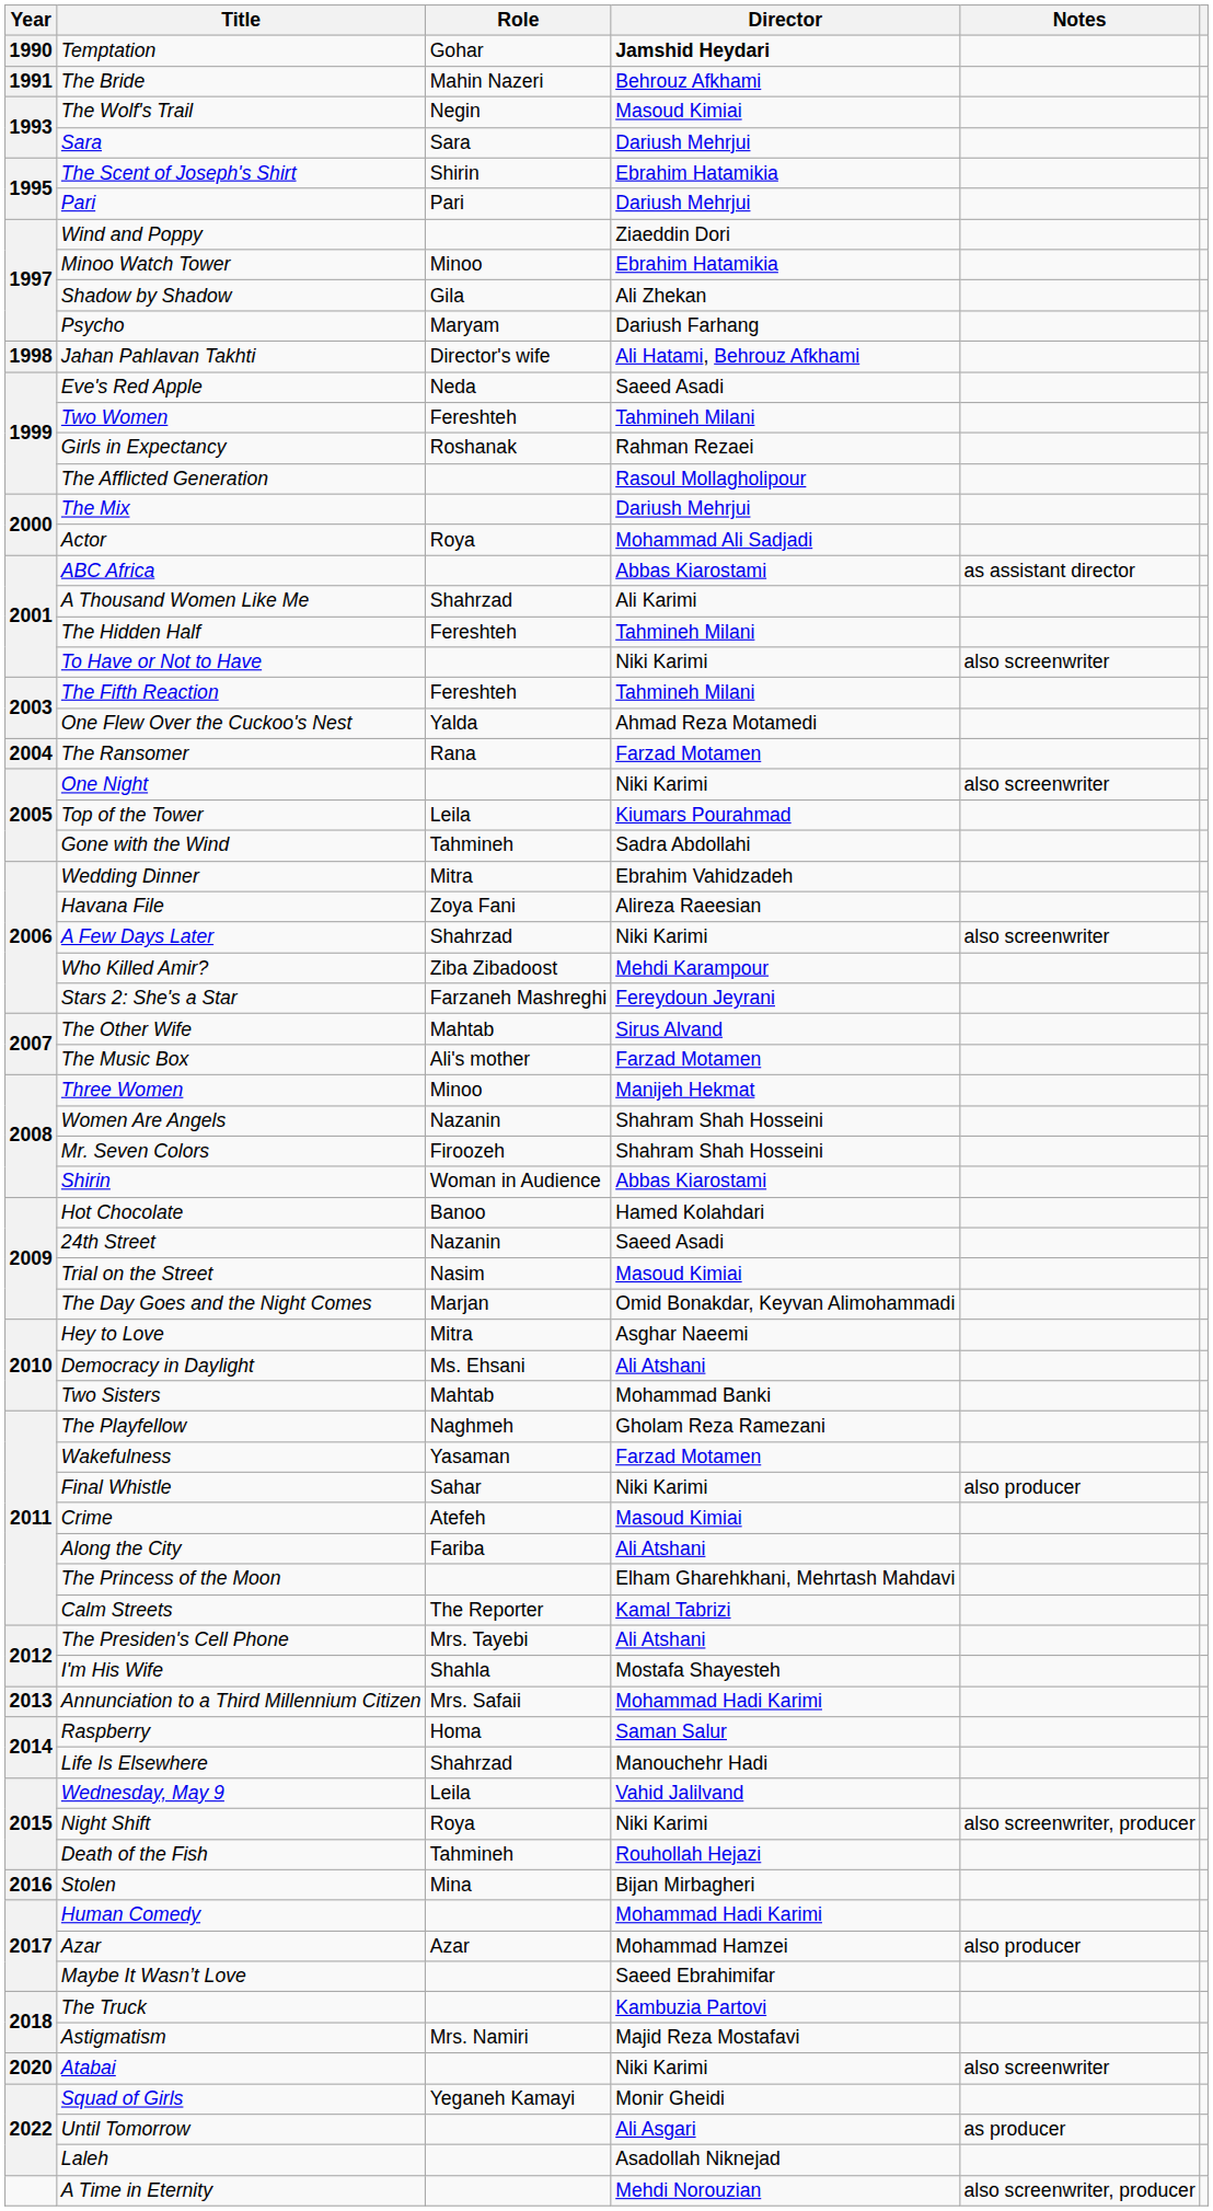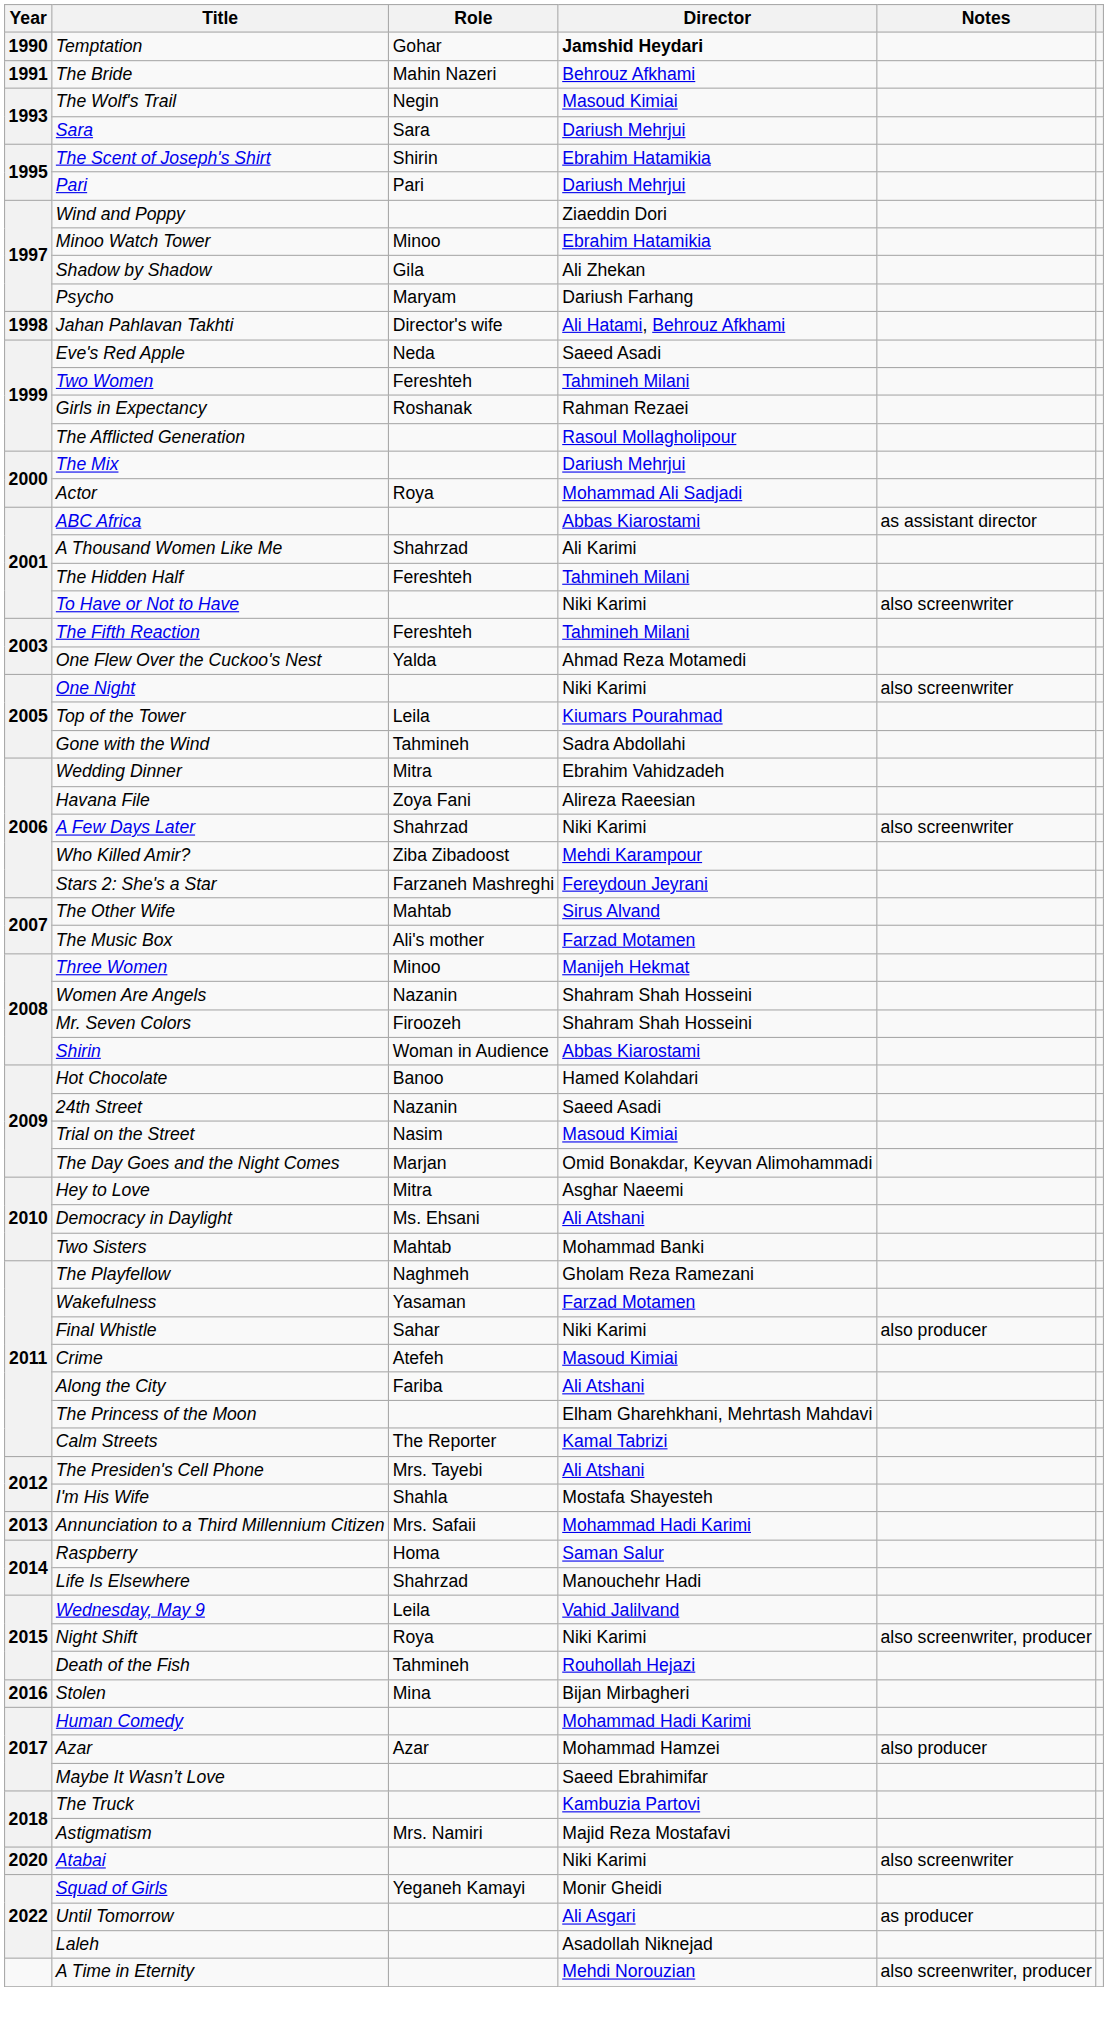- row: 2004 | The Ransomer | Rana | Farzad Motamen
